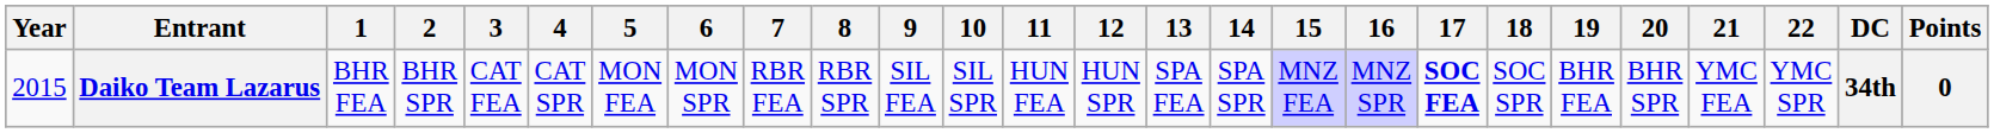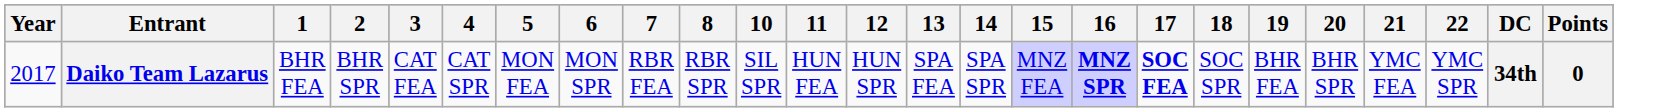- column: 9 | SIL FEA
Daiko Team Lazarus | Year: 2015 -> 2017
Daiko Team Lazarus | 16: normal -> bold
